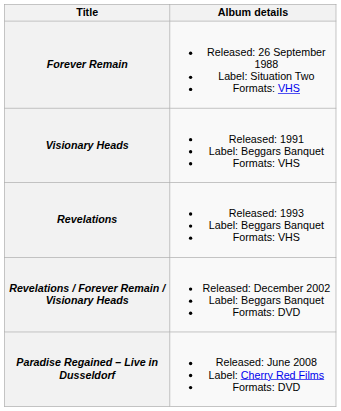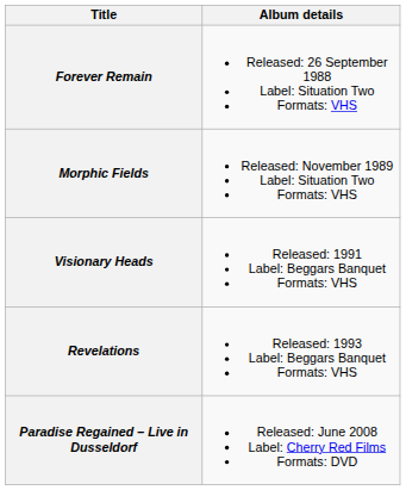+ row: Morphic Fields | Released: November 1989 Label: Situation Two Formats: VHS
- row: Revelations / Forever Remain / Visionary Heads | Released: December 2002 Label: Beggars Banquet Formats: DVD
